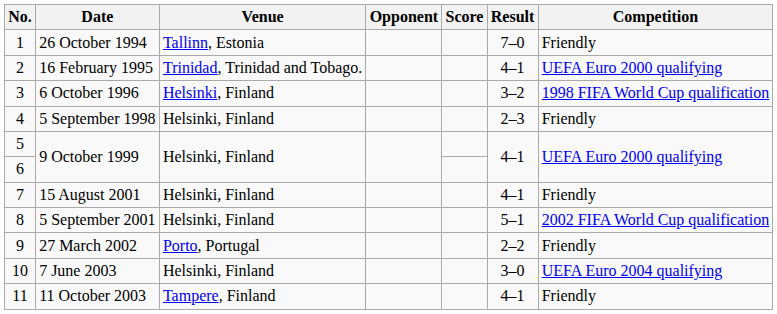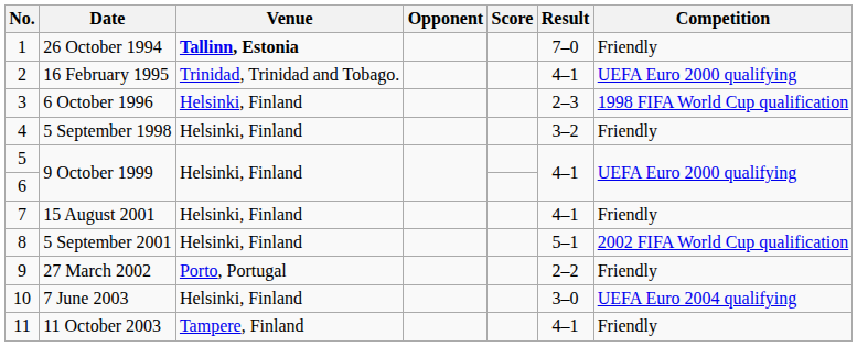26 October 1994 | Venue: normal -> bold
6 October 1996 | Result: 3–2 -> 2–3
5 September 1998 | Result: 2–3 -> 3–2
